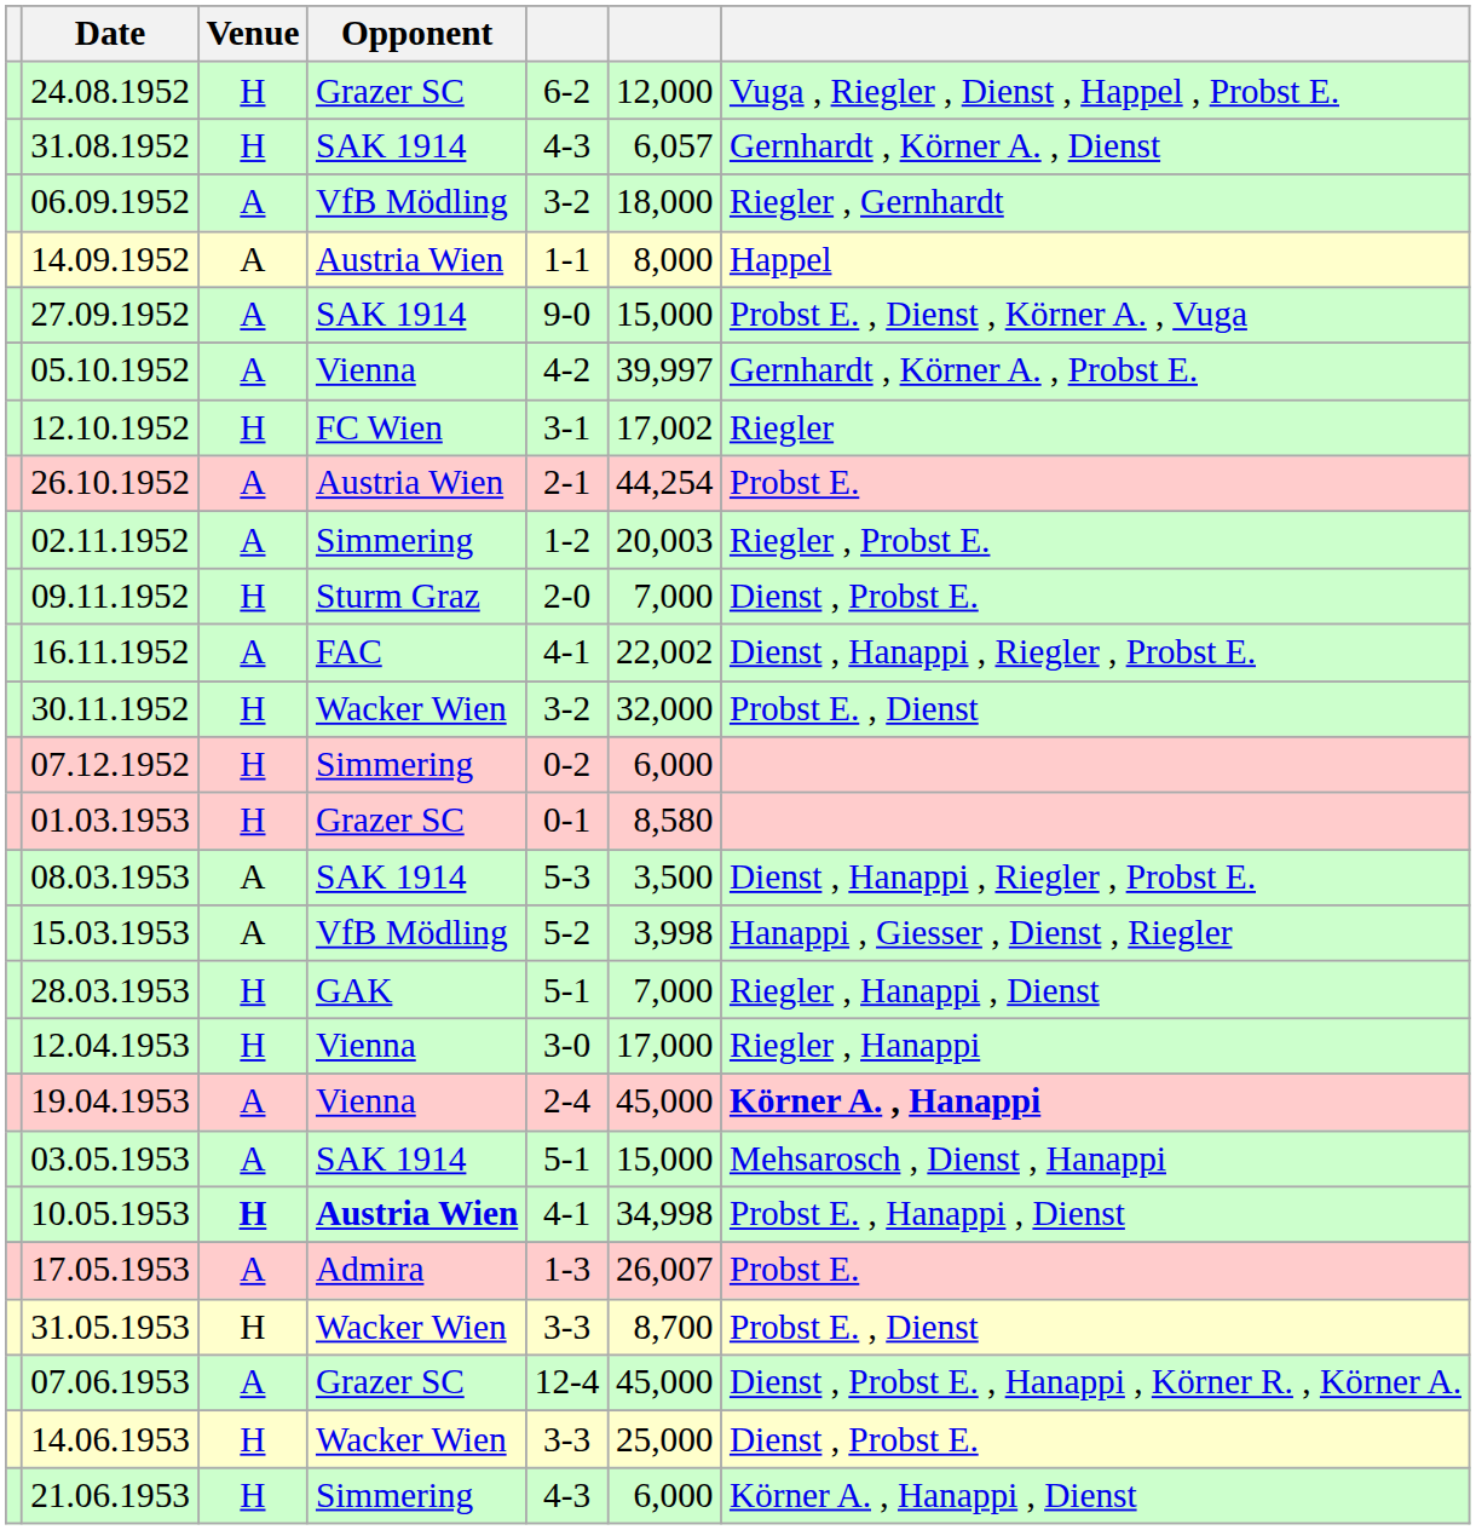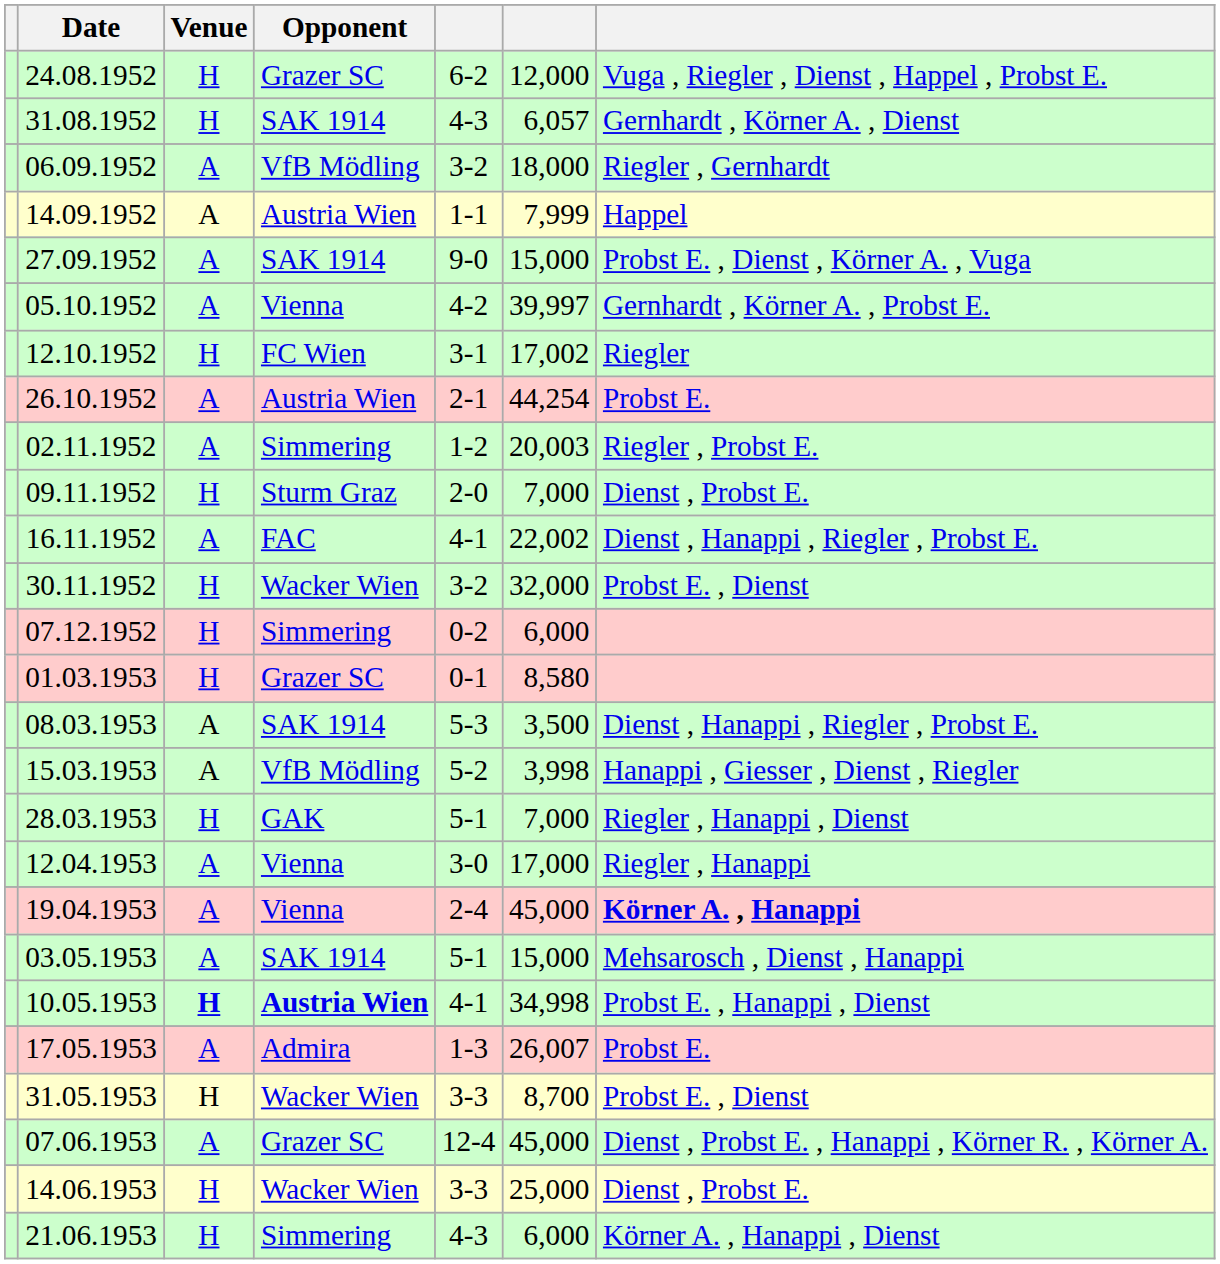14.09.1952 | column 6: 8,000 -> 7,999
12.04.1953 | Venue: H -> A
